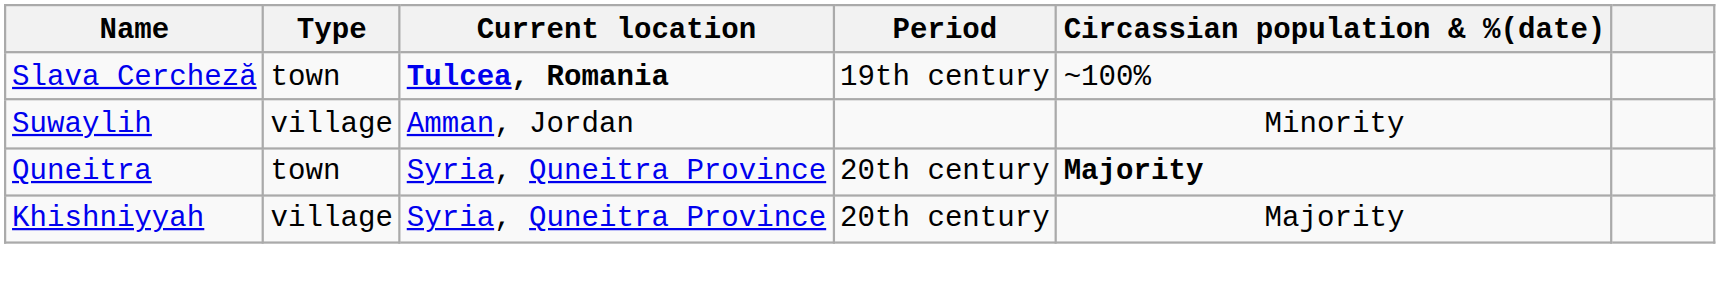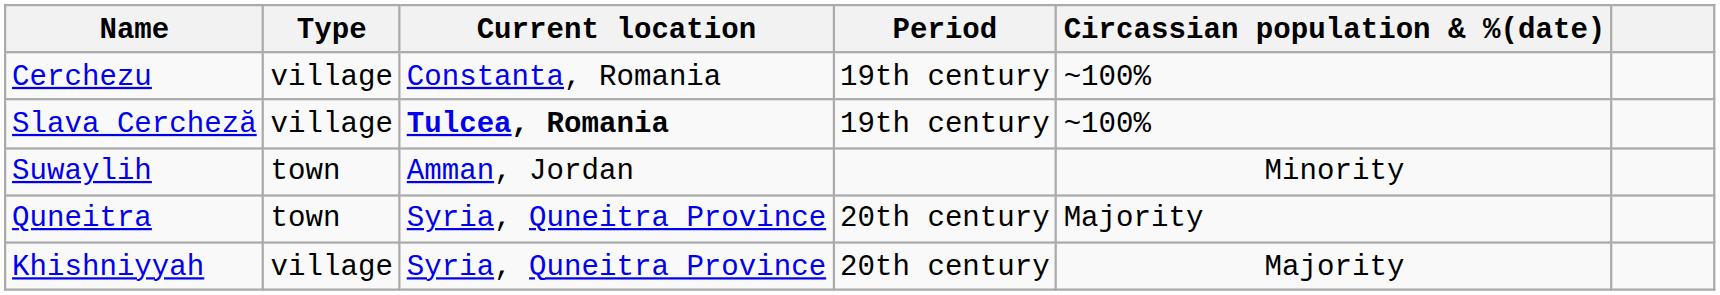+ row: Cerchezu | village | Constanta, Romania | 19th century | ~100%
Slava Cercheză | Type: town -> village
Suwaylih | Type: village -> town
Quneitra | Circassian population & %(date): bold -> normal
